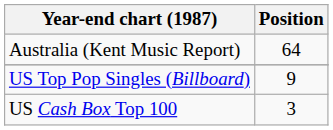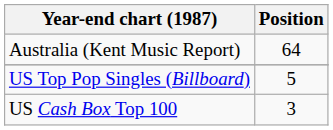US Top Pop Singles (Billboard) | Position: 9 -> 5
